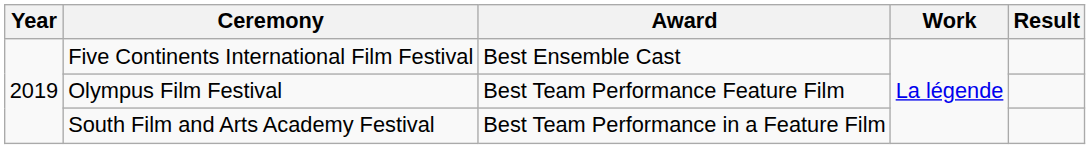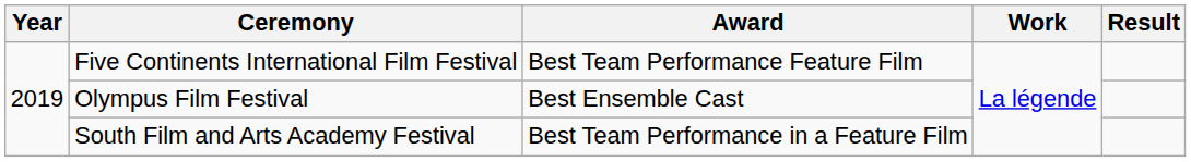Five Continents International Film Festival | Award: Best Ensemble Cast -> Best Team Performance Feature Film
Olympus Film Festival | Award: Best Team Performance Feature Film -> Best Ensemble Cast
